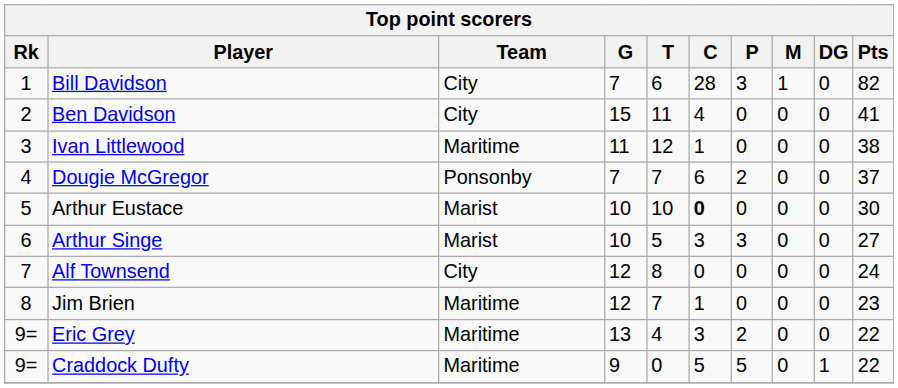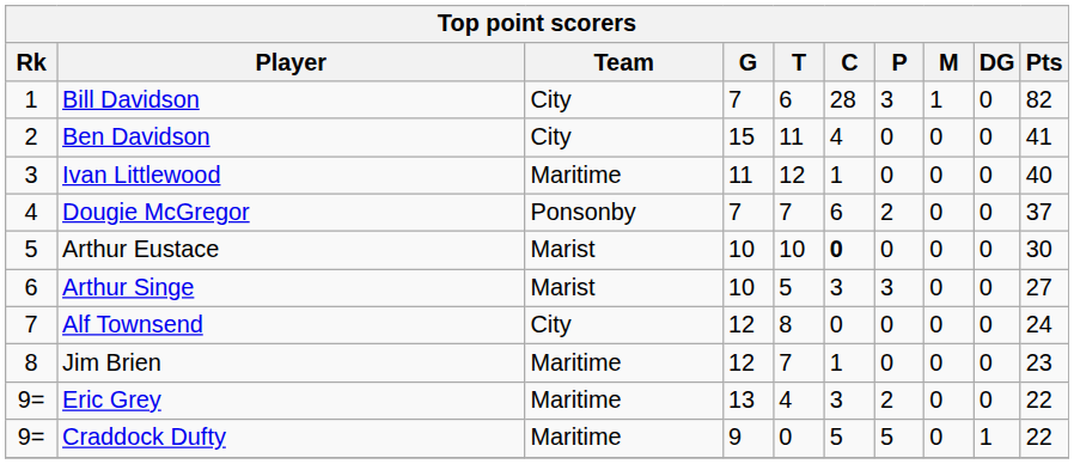Ivan Littlewood | Pts: 38 -> 40
